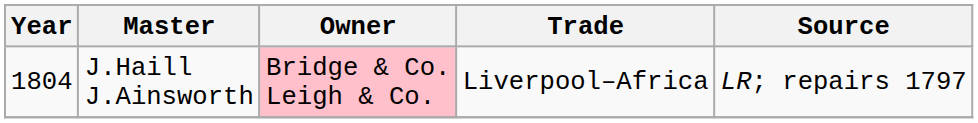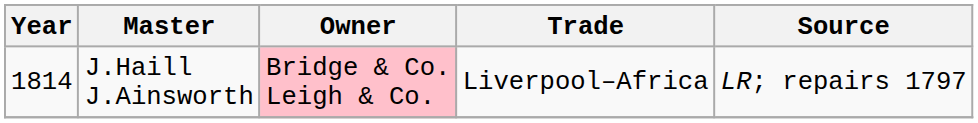J.Haill J.Ainsworth | Year: 1804 -> 1814
